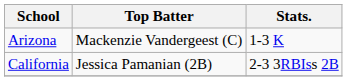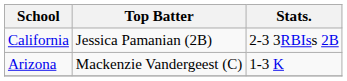rows swapped: California <-> Arizona
